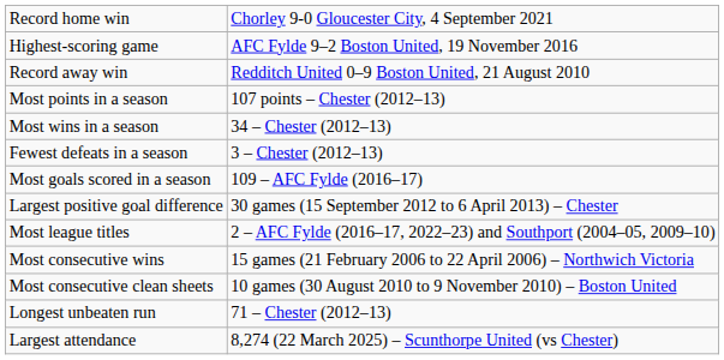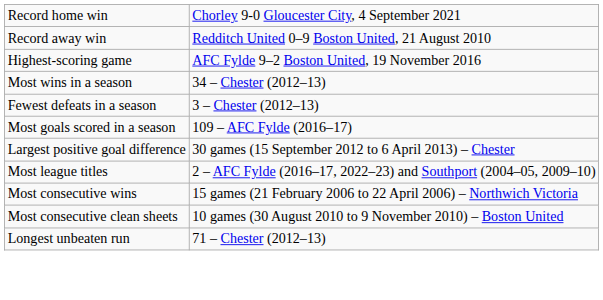rows swapped: Record away win <-> Highest-scoring game
- row: Most points in a season | 107 points – Chester (2012–13)
- row: Largest attendance | 8,274 (22 March 2025) – Scunthorpe United (vs Chester)
